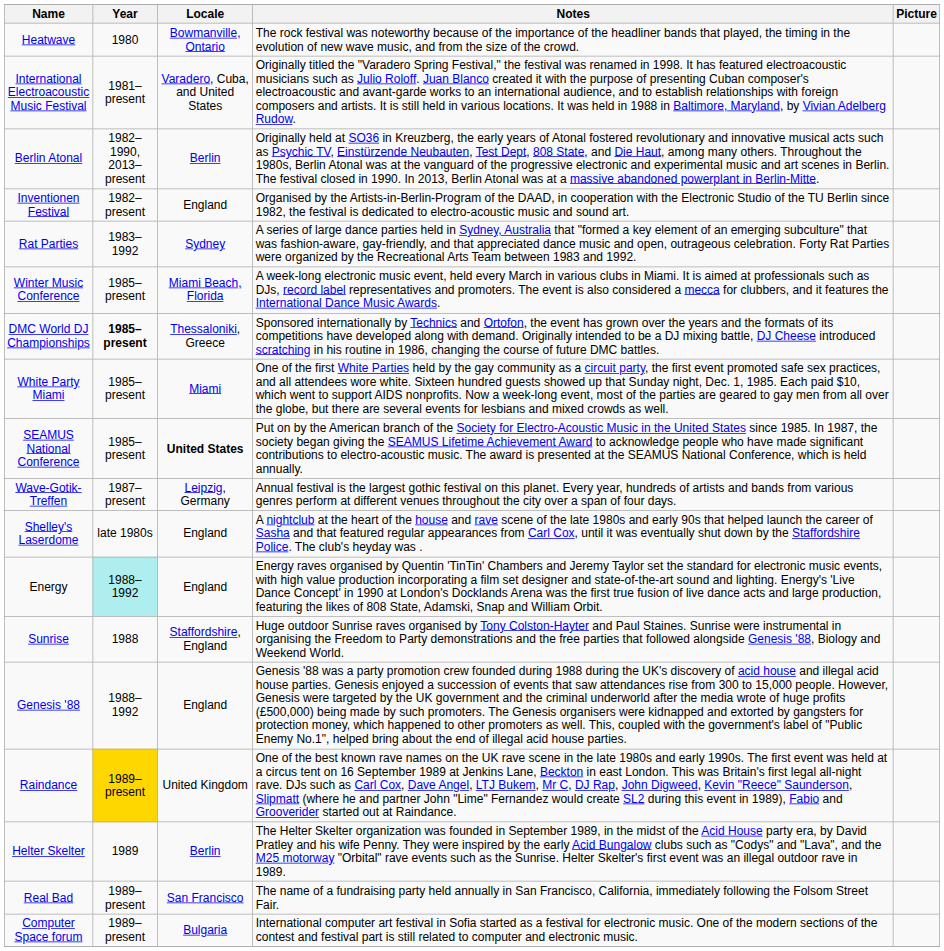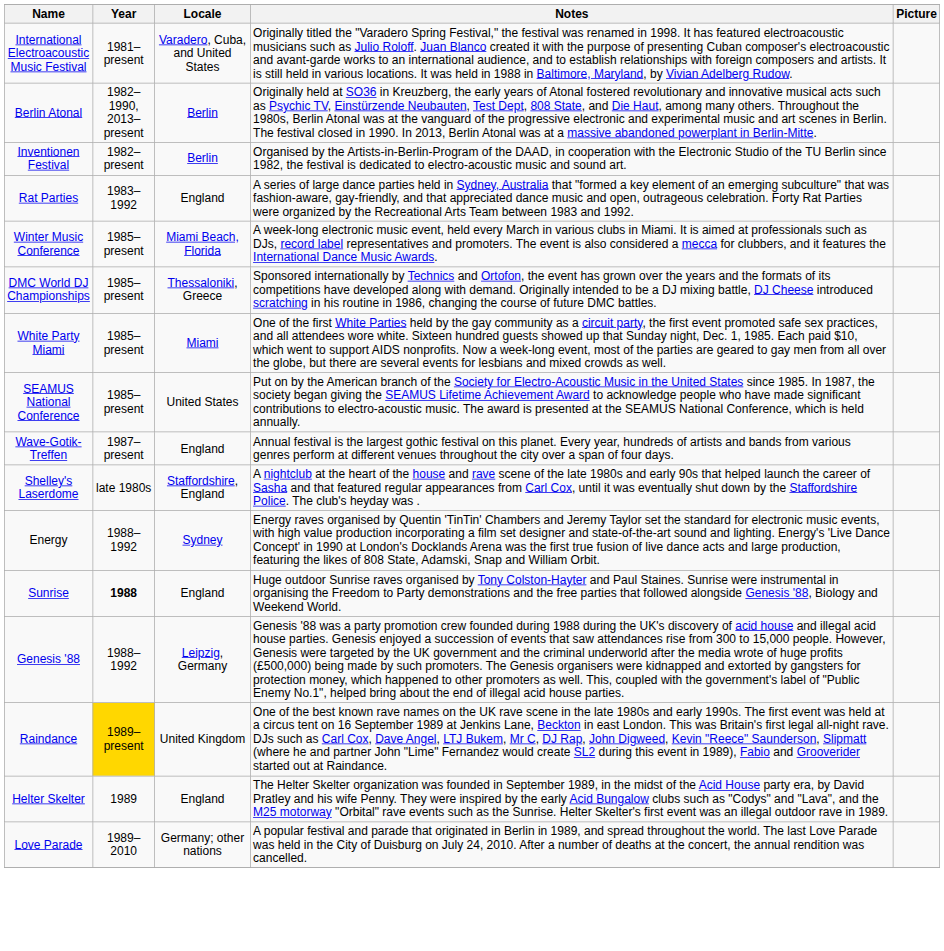- row: Heatwave | 1980 | Bowmanville, Ontario | The rock festival was noteworthy because of the importance of the headliner bands that played, the timing in the evolution of new wave music, and from the size of the crowd.
Inventionen Festival | Locale: England -> Berlin
Rat Parties | Locale: Sydney -> England
DMC World DJ Championships | Year: bold -> normal
SEAMUS National Conference | Locale: bold -> normal
Wave-Gotik-Treffen | Locale: Leipzig, Germany -> England
Shelley's Laserdome | Locale: England -> Staffordshire, England
Energy | Year: paleturquoise background -> no background
Energy | Locale: England -> Sydney
Sunrise | Year: normal -> bold
Sunrise | Locale: Staffordshire, England -> England
Genesis '88 | Locale: England -> Leipzig, Germany
Helter Skelter | Locale: Berlin -> England
+ row: Love Parade | 1989–2010 | Germany; other nations | A popular festival and parade that originated in Berlin in 1989, and spread throughout the world. The last Love Parade was held in the City of Duisburg on July 24, 2010. After a number of deaths at the concert, the annual rendition was cancelled.
- row: Real Bad | 1989–present | San Francisco | The name of a fundraising party held annually in San Francisco, California, immediately following the Folsom Street Fair.
- row: Computer Space forum | 1989–present | Bulgaria | International computer art festival in Sofia started as a festival for electronic music. One of the modern sections of the contest and festival part is still related to computer and electronic music.
